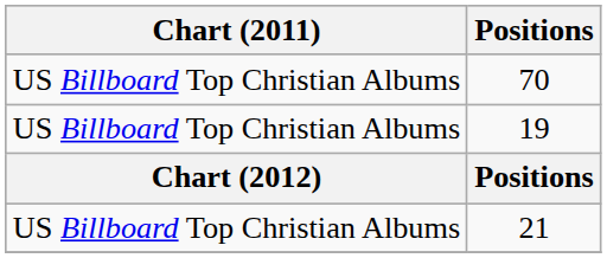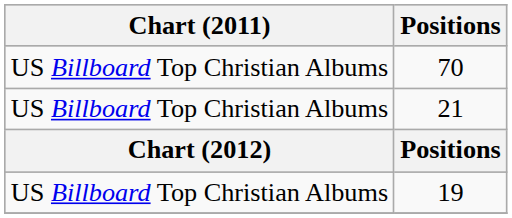rows swapped: 19 <-> 21
